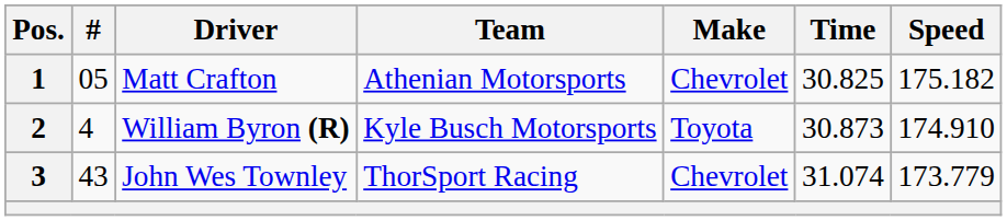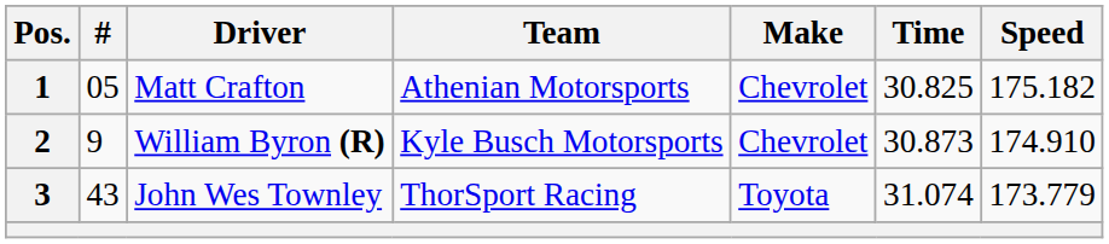2 | #: 4 -> 9
2 | Make: Toyota -> Chevrolet
3 | Make: Chevrolet -> Toyota
